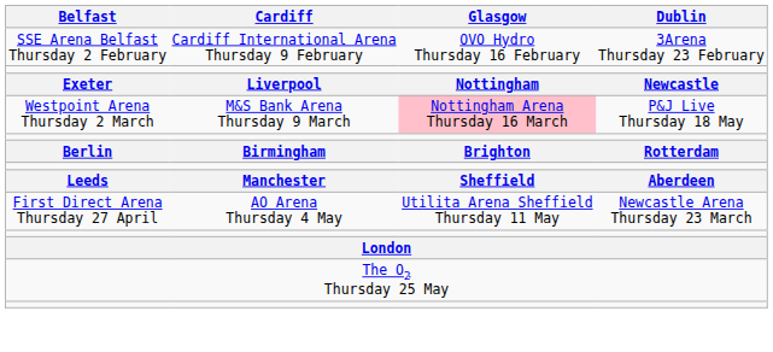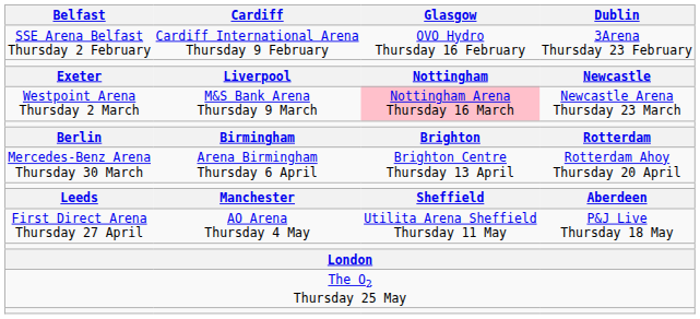Westpoint Arena Thursday 2 March | Dublin: P&J Live Thursday 18 May -> Newcastle Arena Thursday 23 March
+ row: Mercedes-Benz Arena Thursday 30 March | Arena Birmingham Thursday 6 April | Brighton Centre Thursday 13 April | Rotterdam Ahoy Thursday 20 April
First Direct Arena Thursday 27 April | Dublin: Newcastle Arena Thursday 23 March -> P&J Live Thursday 18 May
